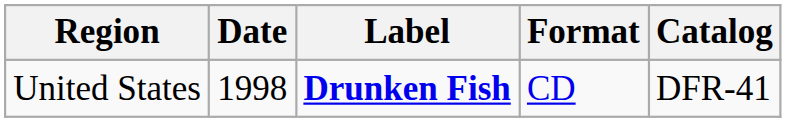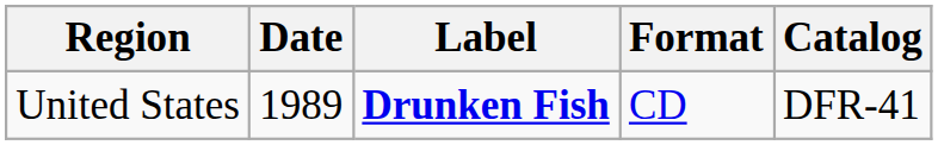United States | Date: 1998 -> 1989
